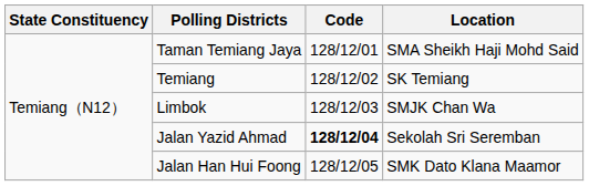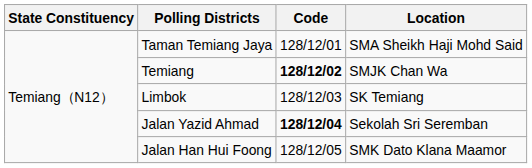Temiang | Code: normal -> bold
Temiang | Location: SK Temiang -> SMJK Chan Wa
Limbok | Location: SMJK Chan Wa -> SK Temiang
